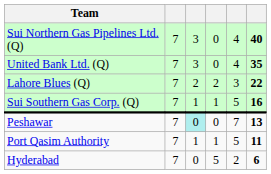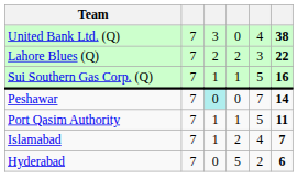- row: Sui Northern Gas Pipelines Ltd. (Q) | 7 | 3 | 0 | 4 | 40
United Bank Ltd. (Q) | column 6: 35 -> 38
Peshawar | column 6: 13 -> 14
+ row: Islamabad | 7 | 1 | 2 | 4 | 7
